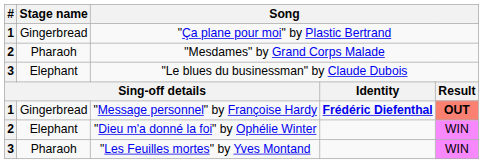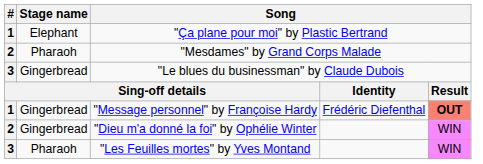"Ça plane pour moi" by Plastic Bertrand | Stage name: Gingerbread -> Elephant
"Le blues du businessman" by Claude Dubois | Stage name: Elephant -> Gingerbread
"Message personnel" by Françoise Hardy | column 4: bold -> normal
"Dieu m'a donné la foi" by Ophélie Winter | Stage name: Elephant -> Gingerbread
